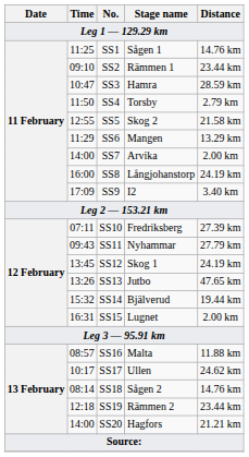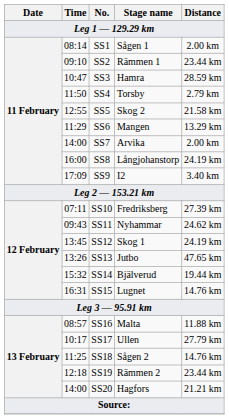SS1 | Time: 11:25 -> 08:14
SS1 | Distance: 14.76 km -> 2.00 km
SS11 | Distance: 27.79 km -> 24.62 km
SS15 | Distance: 2.00 km -> 14.76 km
SS17 | Distance: 24.62 km -> 27.79 km
SS18 | Time: 08:14 -> 11:25
